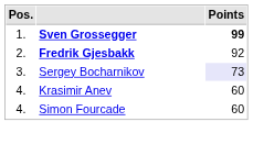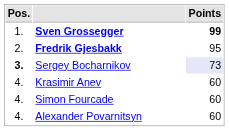Fredrik Gjesbakk | Points: 92 -> 95
Sergey Bocharnikov | Pos.: normal -> bold
+ row: 4. | Alexander Povarnitsyn | 60
